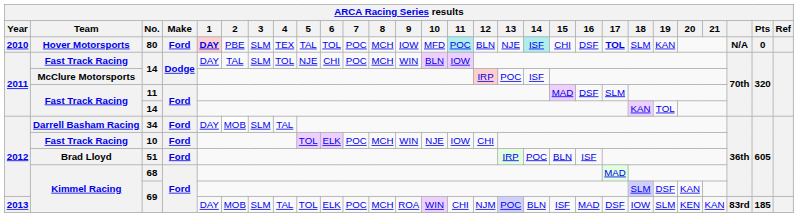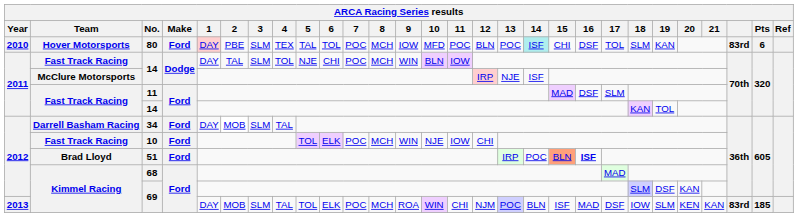80 | 1: bold -> normal
80 | 11: paleturquoise background -> no background
80 | 13: NJE -> POC
80 | 17: bold -> normal
80 | column 26: N/A -> 83rd
80 | Pts: 0 -> 6
McClure Motorsports / 14 | 13: POC -> NJE
51 | 15: no background -> lightsalmon background
51 | 16: normal -> bold
